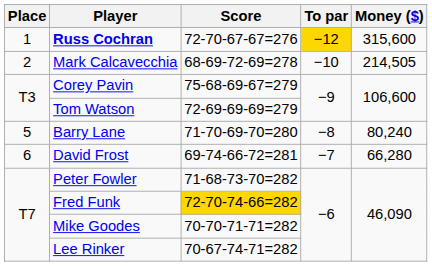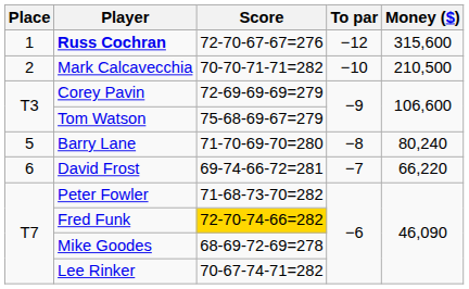Russ Cochran | To par: gold background -> no background
Mark Calcavecchia | Score: 68-69-72-69=278 -> 70-70-71-71=282
Mark Calcavecchia | Money ($): 214,505 -> 210,500
Corey Pavin | Score: 75-68-69-67=279 -> 72-69-69-69=279
Tom Watson | Score: 72-69-69-69=279 -> 75-68-69-67=279
David Frost | Money ($): 66,280 -> 66,220
Mike Goodes | Score: 70-70-71-71=282 -> 68-69-72-69=278
